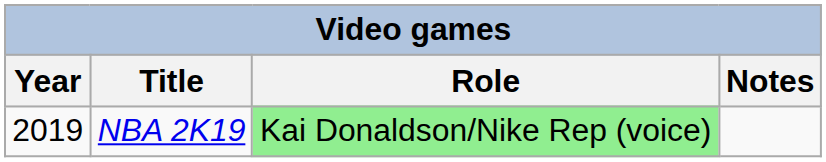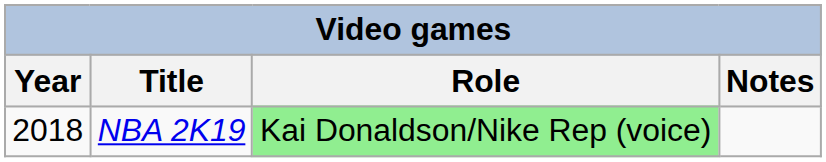NBA 2K19 | Year: 2019 -> 2018
